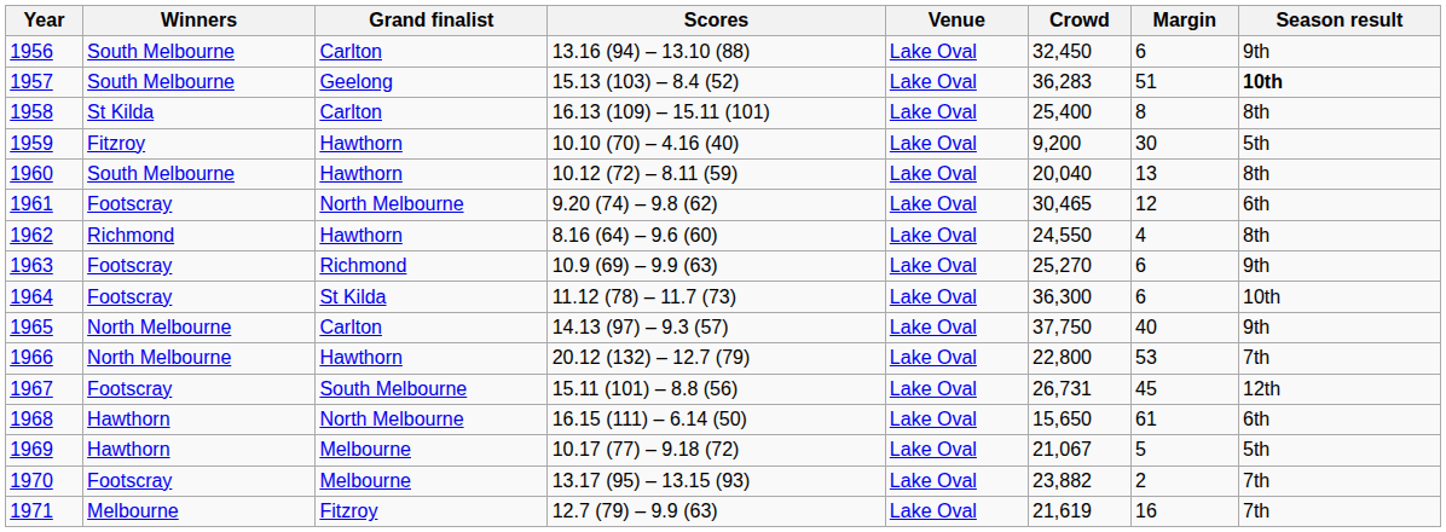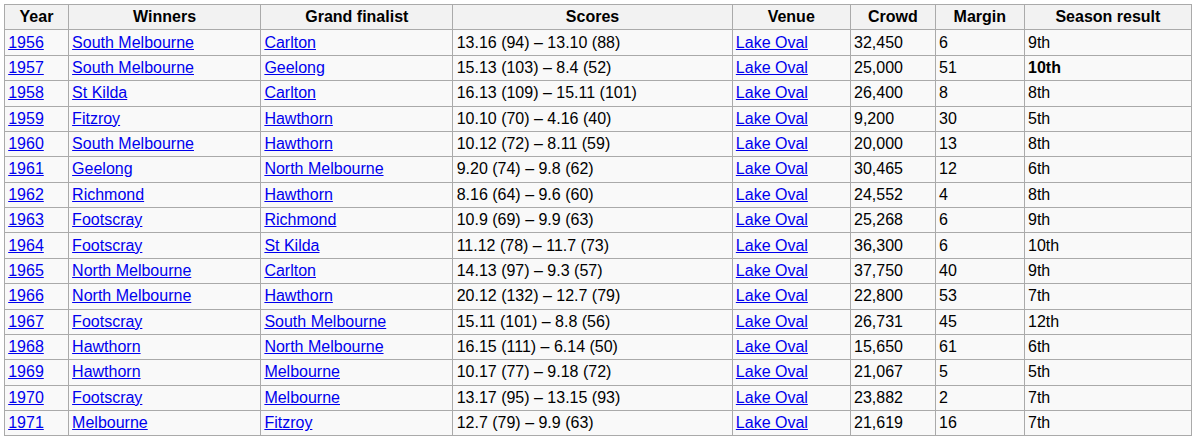1957 | Crowd: 36,283 -> 25,000
1958 | Crowd: 25,400 -> 26,400
1960 | Crowd: 20,040 -> 20,000
1961 | Winners: Footscray -> Geelong
1962 | Crowd: 24,550 -> 24,552
1963 | Crowd: 25,270 -> 25,268
